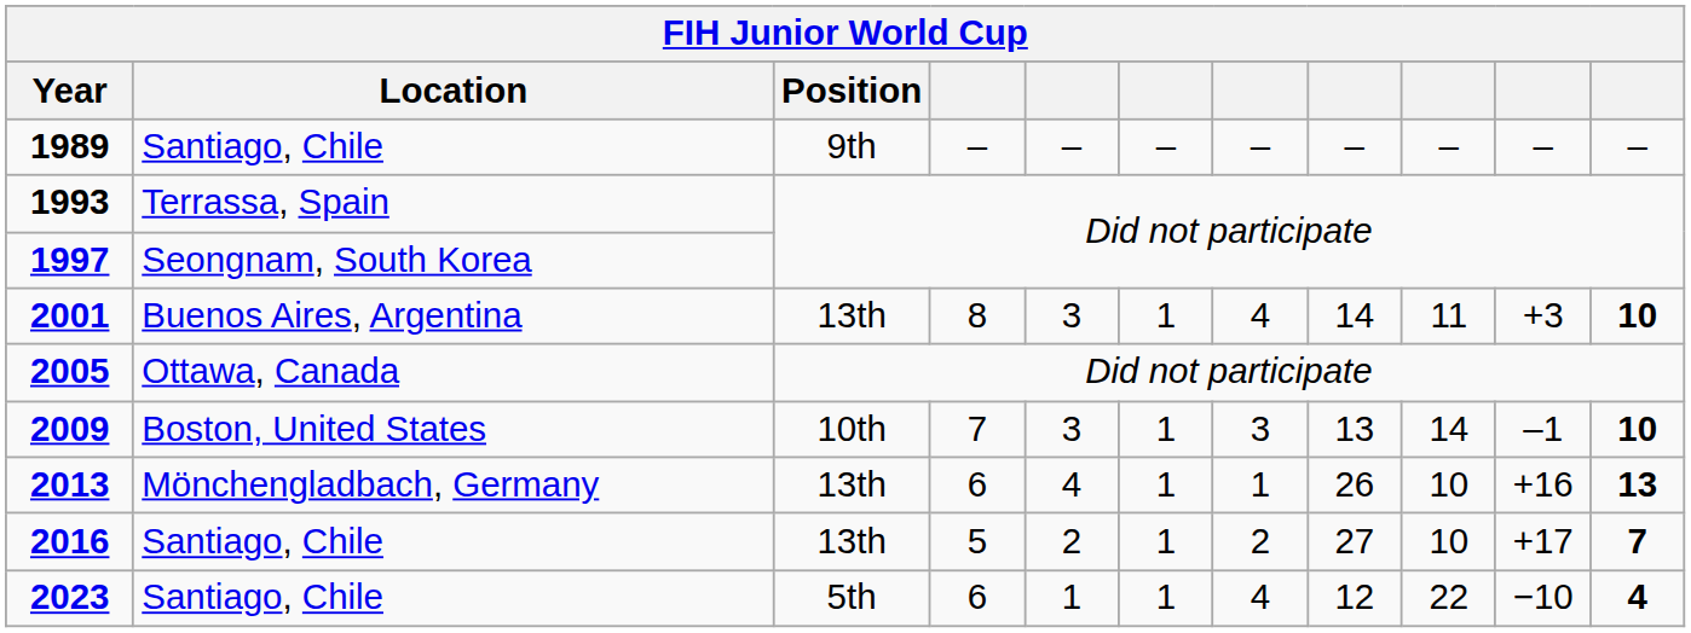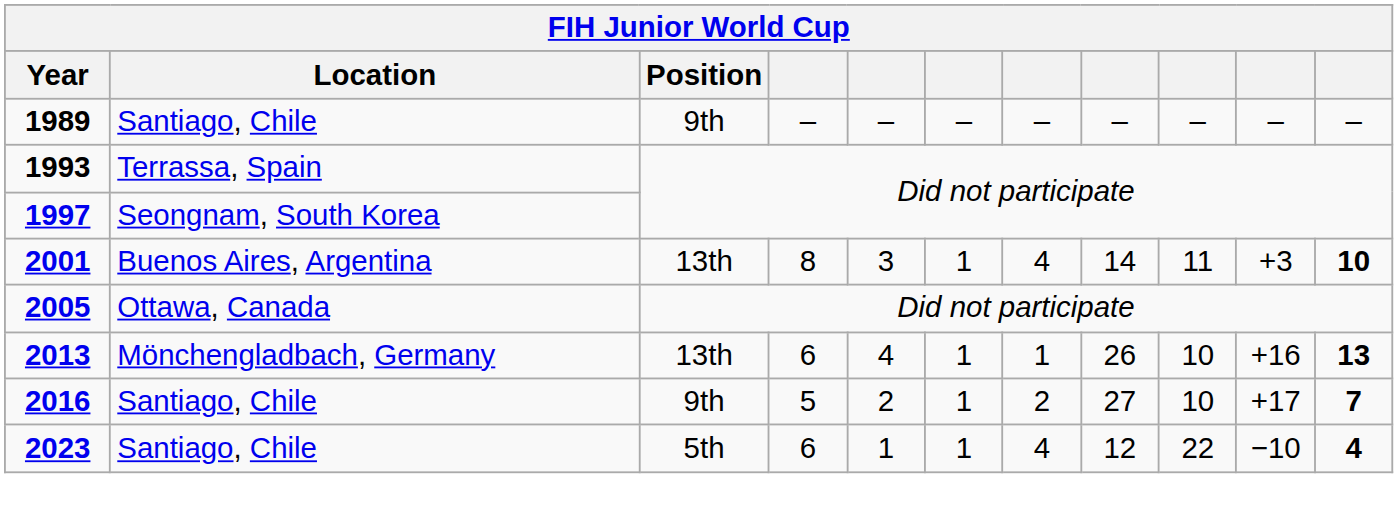- row: 2009 | Boston, United States | 10th | 7 | 3 | 1 | 3 | 13 | 14 | –1 | 10
2016 | Position: 13th -> 9th
